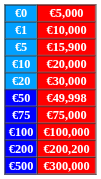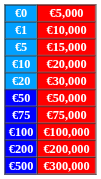€5 | €5,000: €15,900 -> €15,000
€50 | €5,000: €49,998 -> €50,000
€200 | €5,000: €200,200 -> €200,000
